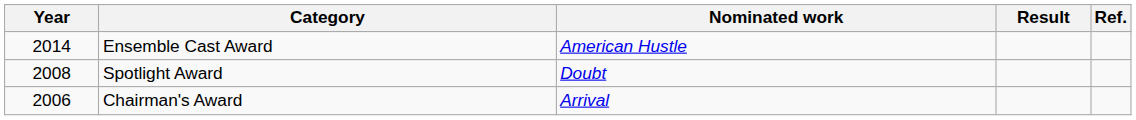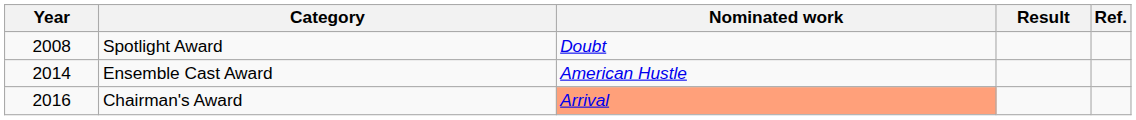rows swapped: Spotlight Award <-> Ensemble Cast Award
Chairman's Award | Year: 2006 -> 2016
Chairman's Award | Nominated work: no background -> lightsalmon background
